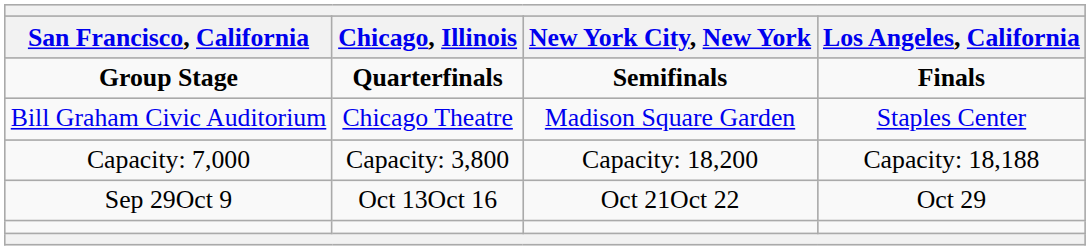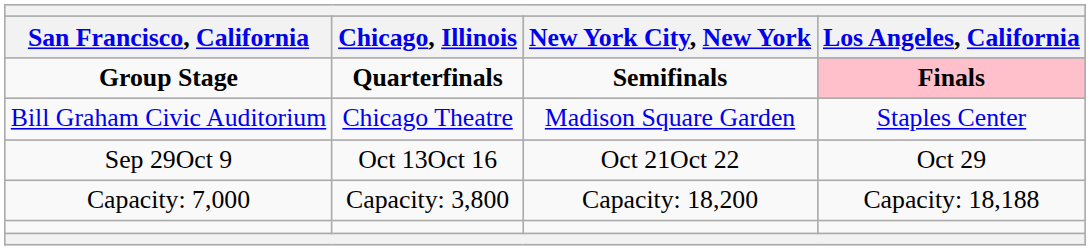Group Stage | Los Angeles, California: no background -> pink background
rows swapped: Capacity: 7,000 <-> Sep 29Oct 9
